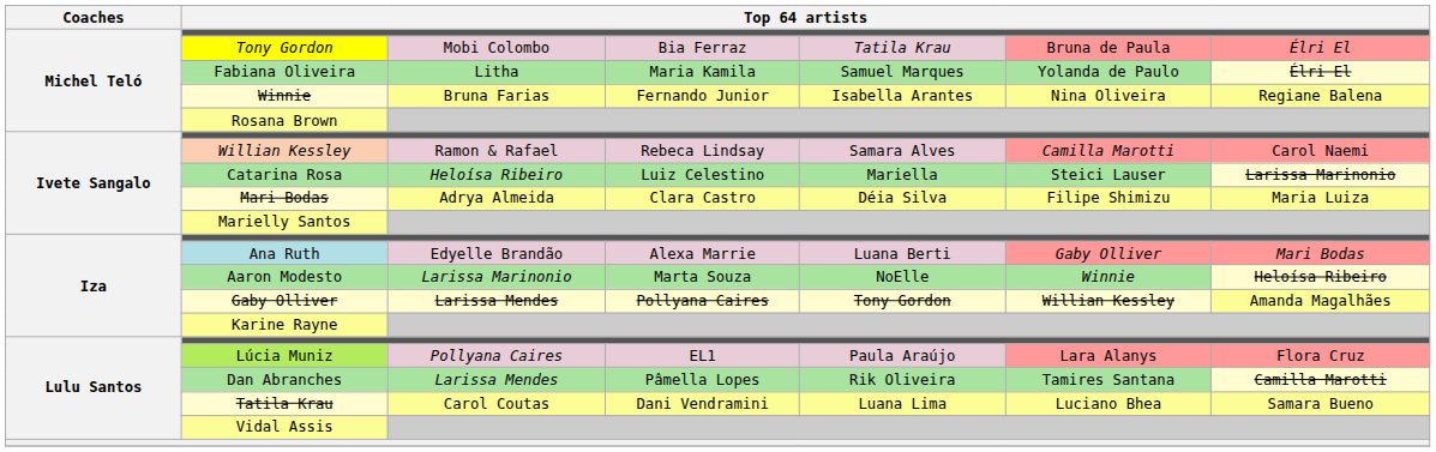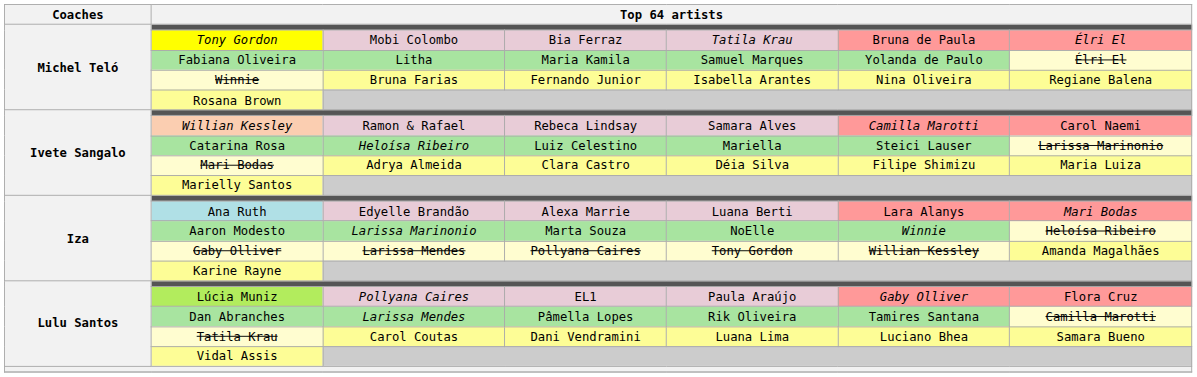Ana Ruth | column 6: Gaby Olliver -> Lara Alanys
Lúcia Muniz | column 6: Lara Alanys -> Gaby Olliver
